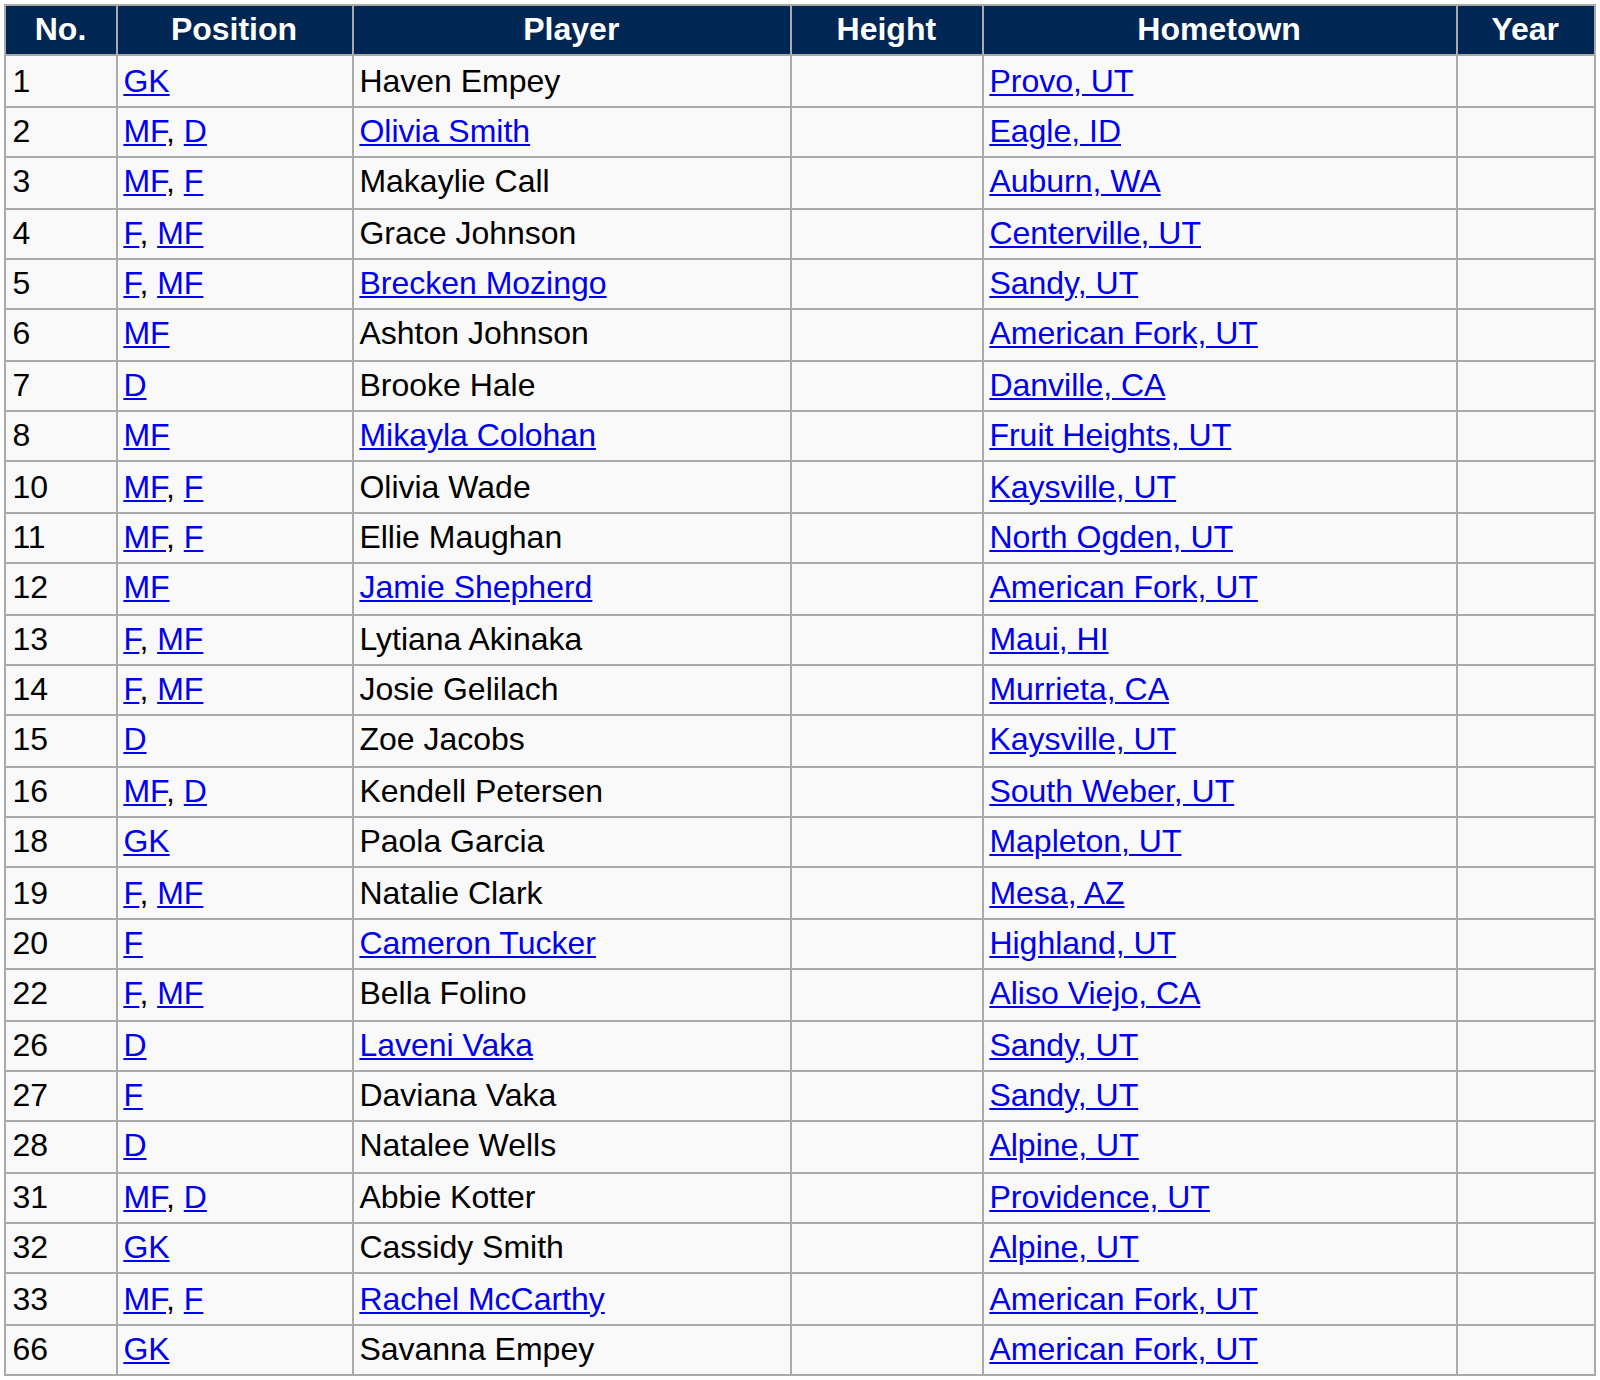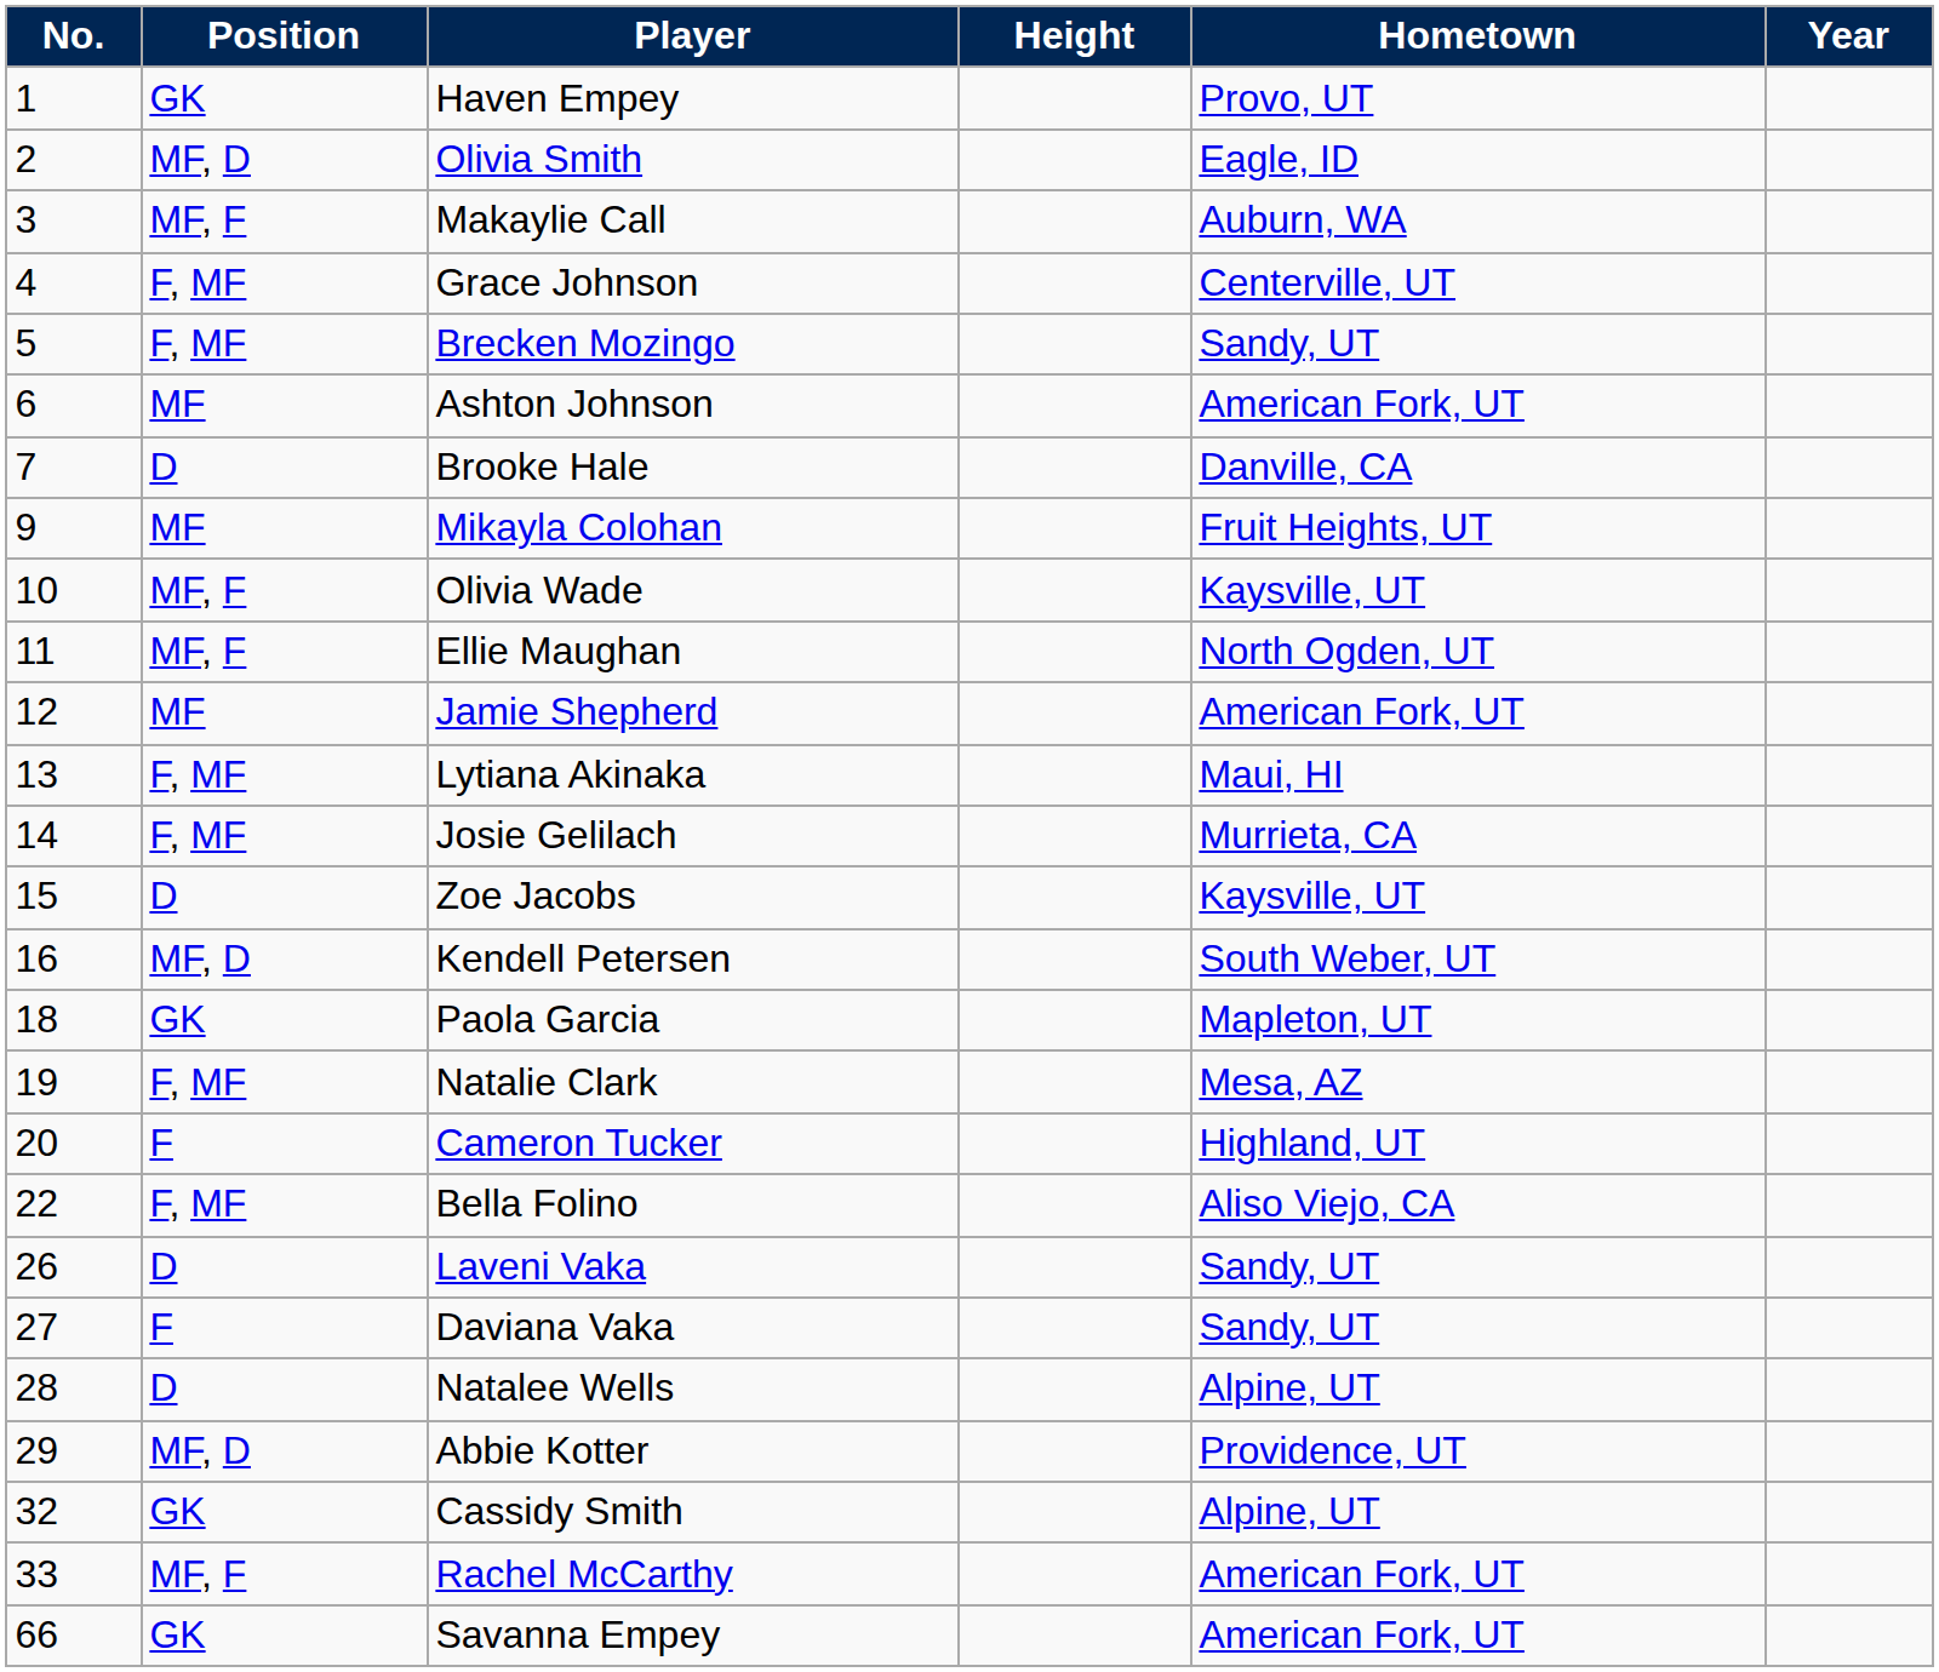Mikayla Colohan | No.: 8 -> 9
Abbie Kotter | No.: 31 -> 29
